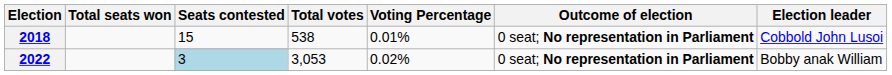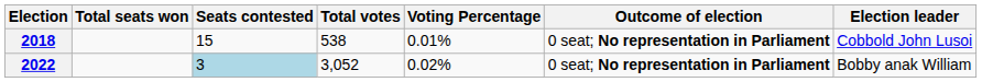2022 | Total votes: 3,053 -> 3,052
